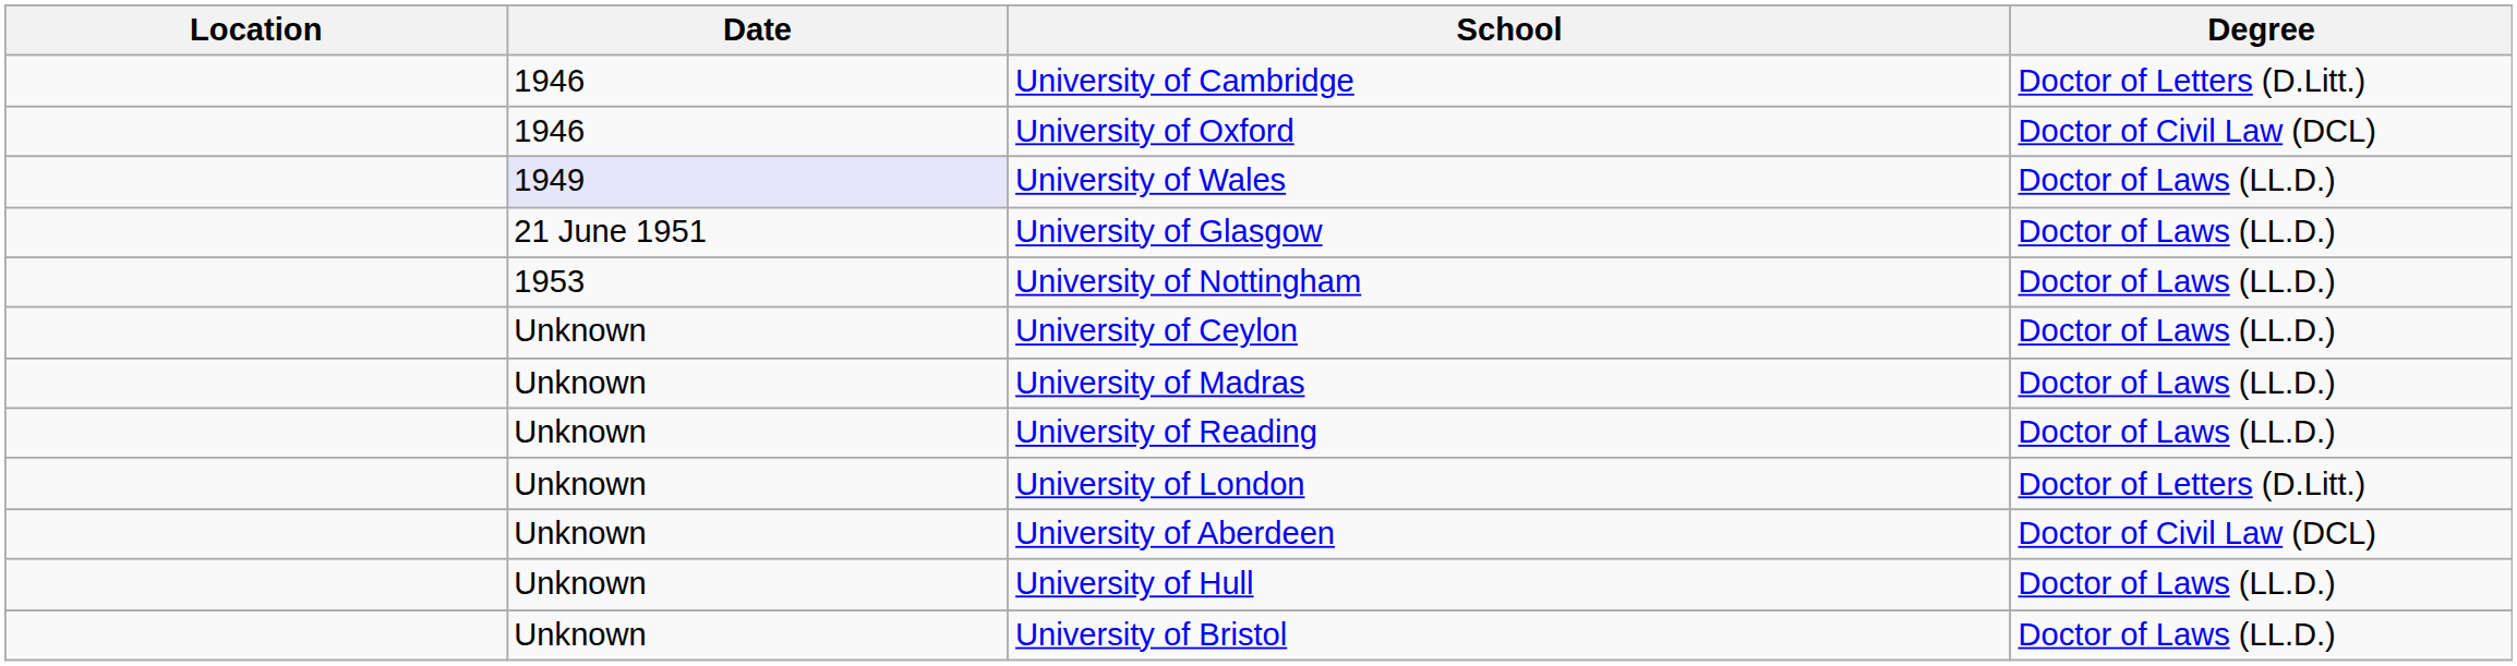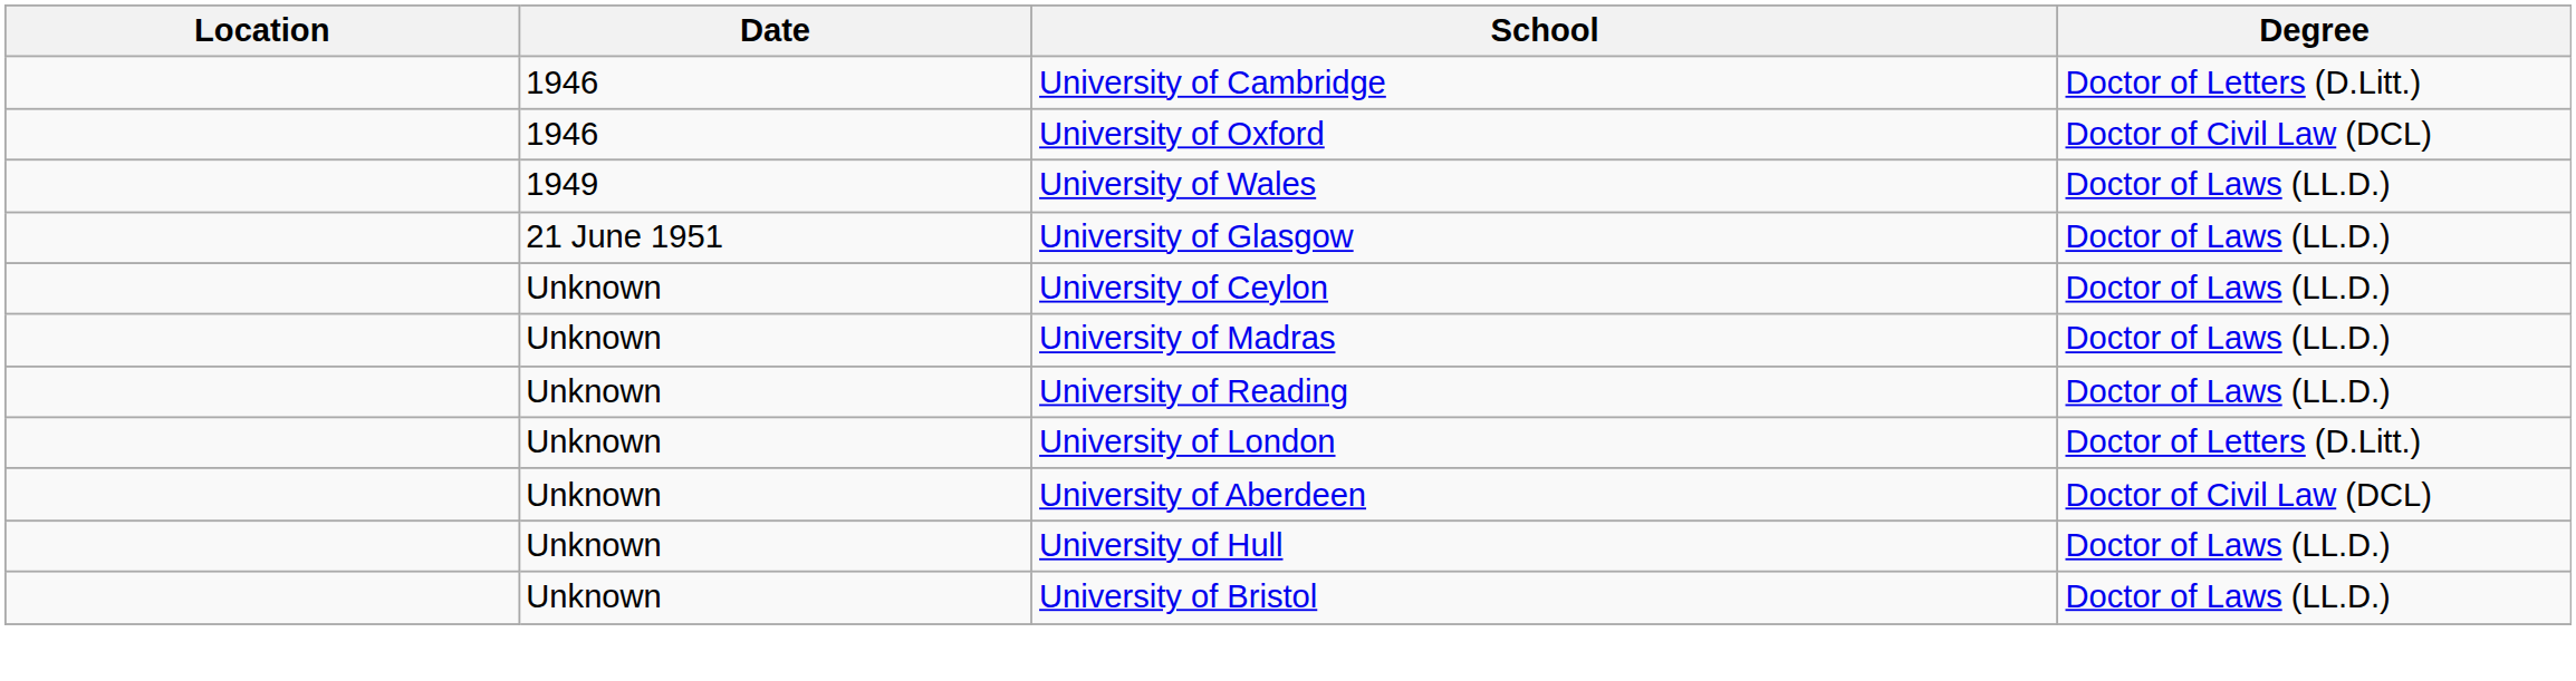University of Wales | Date: lavender background -> no background
- row: 1953 | University of Nottingham | Doctor of Laws (LL.D.)
